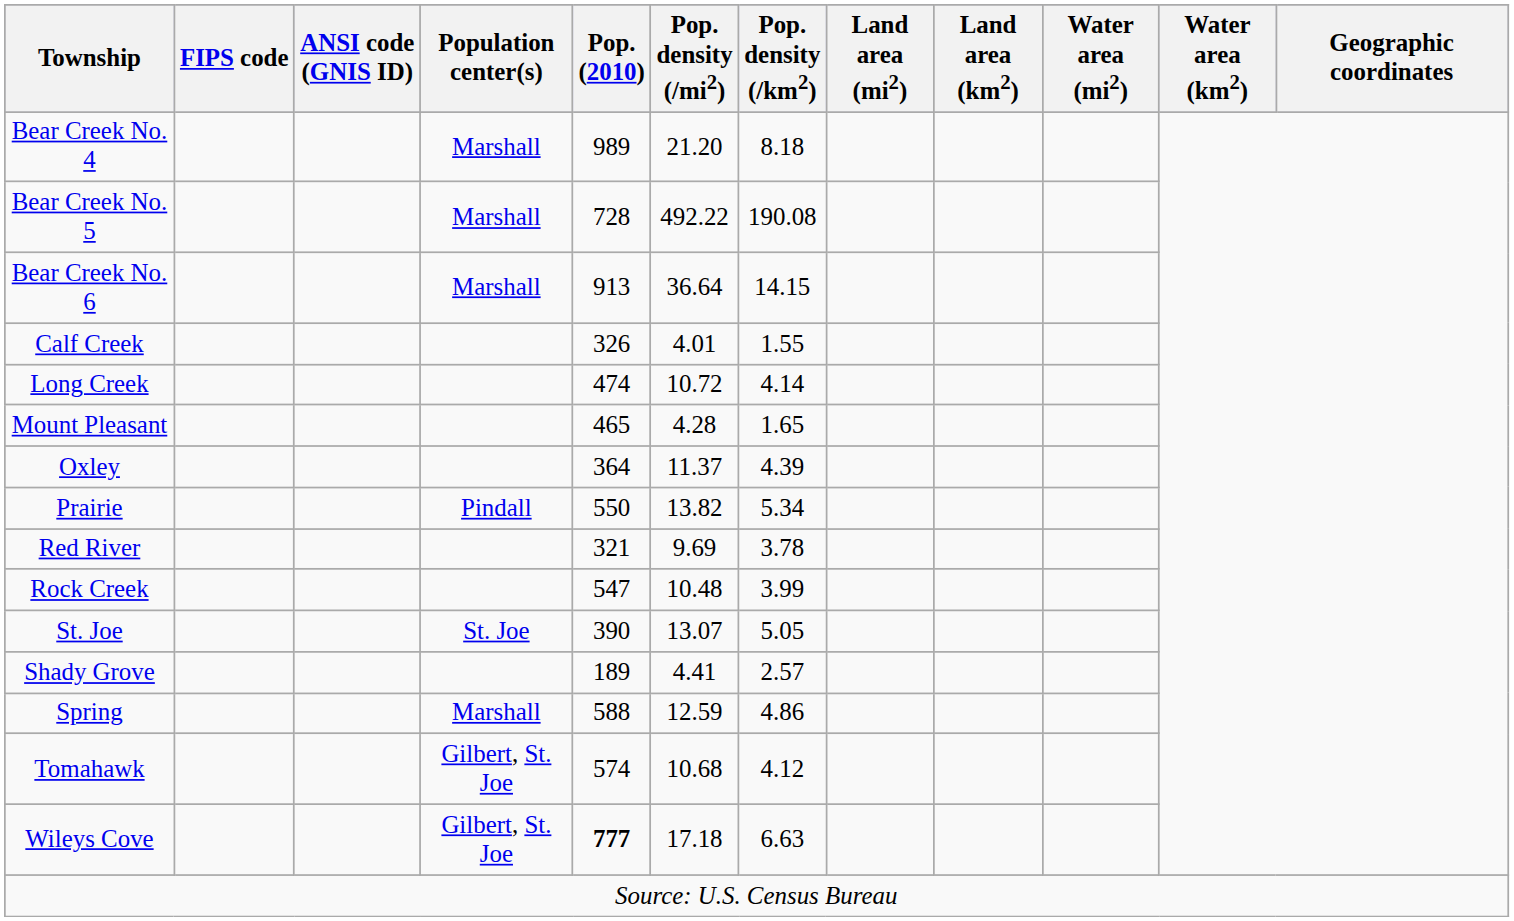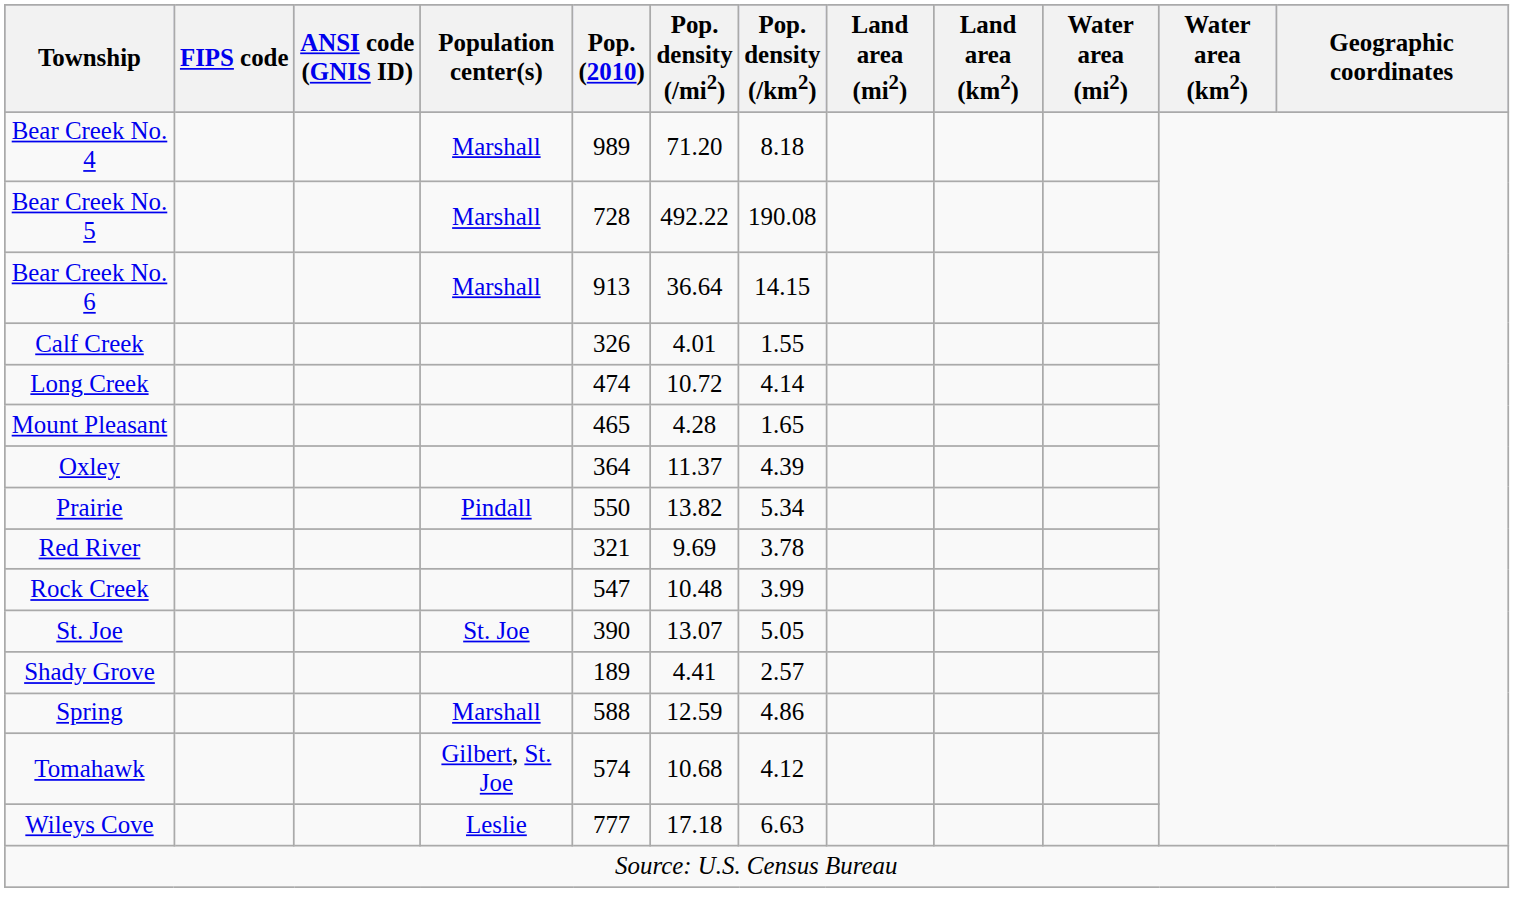Bear Creek No. 4 | Pop. density (/mi2): 21.20 -> 71.20
Wileys Cove | Population center(s): Gilbert, St. Joe -> Leslie
Wileys Cove | Pop. (2010): bold -> normal
